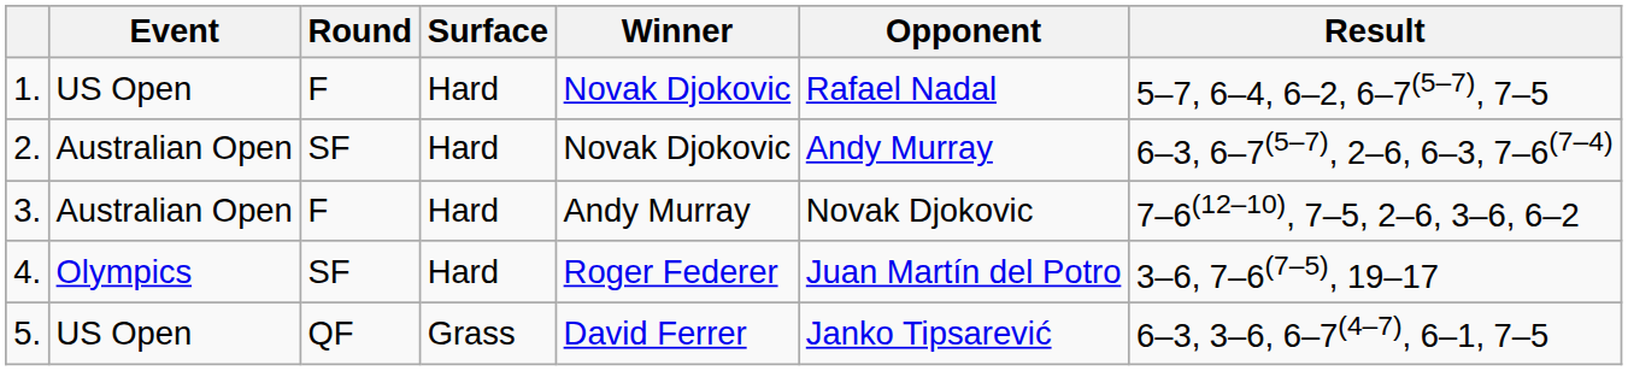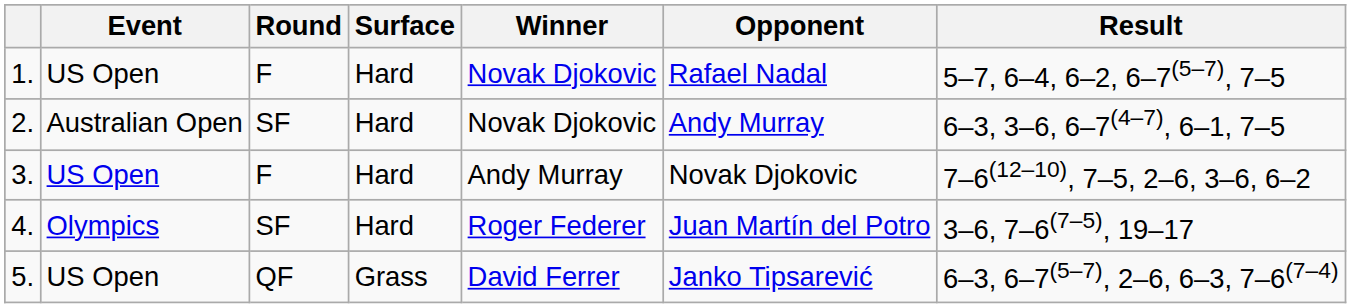2. | Result: 6–3, 6–7(5–7), 2–6, 6–3, 7–6(7–4) -> 6–3, 3–6, 6–7(4–7), 6–1, 7–5
3. | Event: Australian Open -> US Open
5. | Result: 6–3, 3–6, 6–7(4–7), 6–1, 7–5 -> 6–3, 6–7(5–7), 2–6, 6–3, 7–6(7–4)
